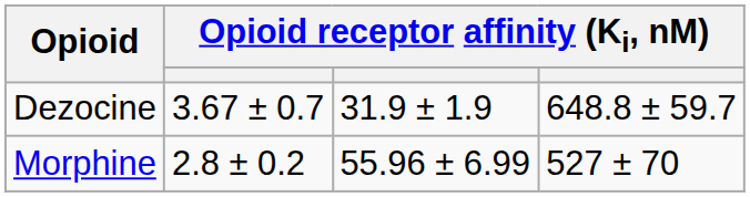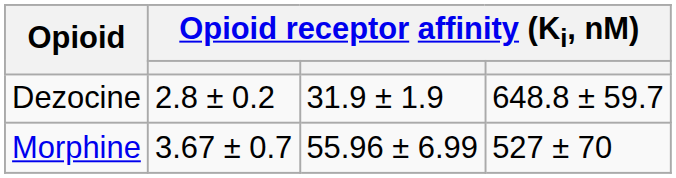Dezocine | column 2: 3.67 ± 0.7 -> 2.8 ± 0.2
Morphine | column 2: 2.8 ± 0.2 -> 3.67 ± 0.7
